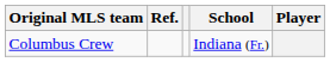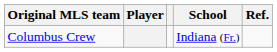columns swapped: Player <-> Ref.
